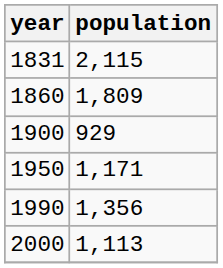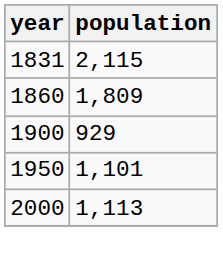1950 | population: 1,171 -> 1,101
- row: 1990 | 1,356
